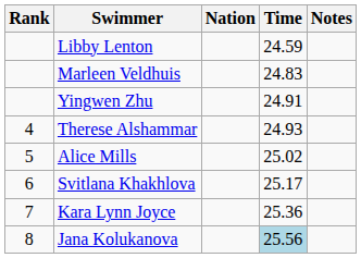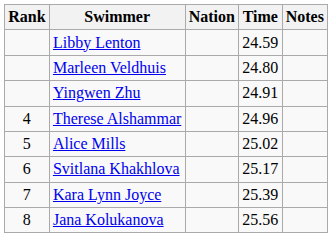Marleen Veldhuis | Time: 24.83 -> 24.80
Therese Alshammar | Time: 24.93 -> 24.96
Kara Lynn Joyce | Time: 25.36 -> 25.39
Jana Kolukanova | Time: lightblue background -> no background
